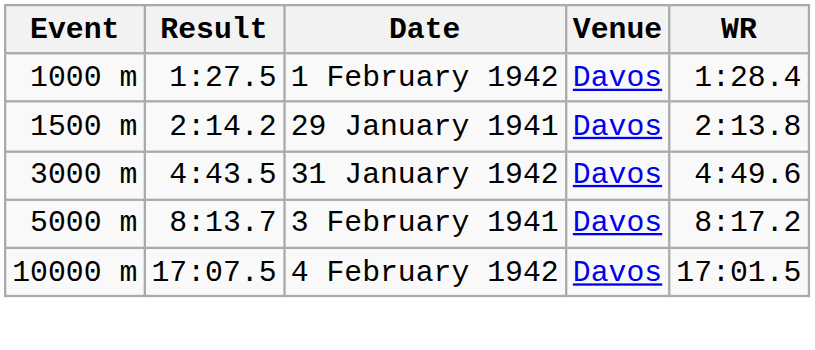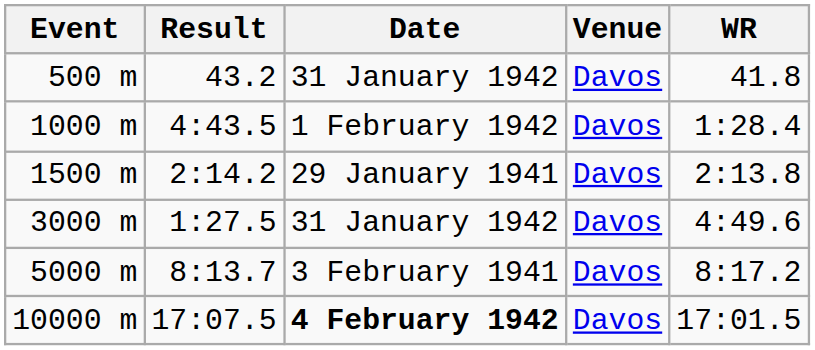+ row: 500 m | 43.2 | 31 January 1942 | Davos | 41.8
1000 m | Result: 1:27.5 -> 4:43.5
3000 m | Result: 4:43.5 -> 1:27.5
10000 m | Date: normal -> bold
